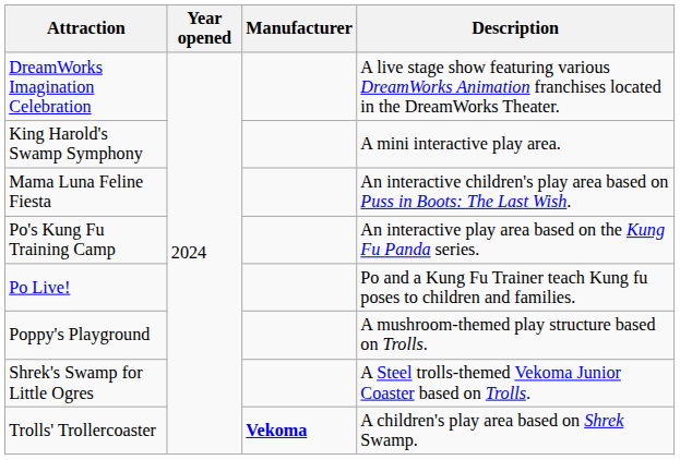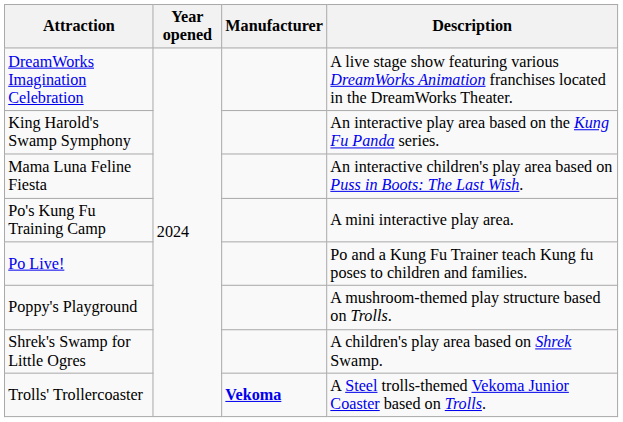King Harold's Swamp Symphony | Description: A mini interactive play area. -> An interactive play area based on the Kung Fu Panda series.
Po's Kung Fu Training Camp | Description: An interactive play area based on the Kung Fu Panda series. -> A mini interactive play area.
Shrek's Swamp for Little Ogres | Description: A Steel trolls-themed Vekoma Junior Coaster based on Trolls. -> A children's play area based on Shrek Swamp.
Trolls' Trollercoaster | Description: A children's play area based on Shrek Swamp. -> A Steel trolls-themed Vekoma Junior Coaster based on Trolls.
